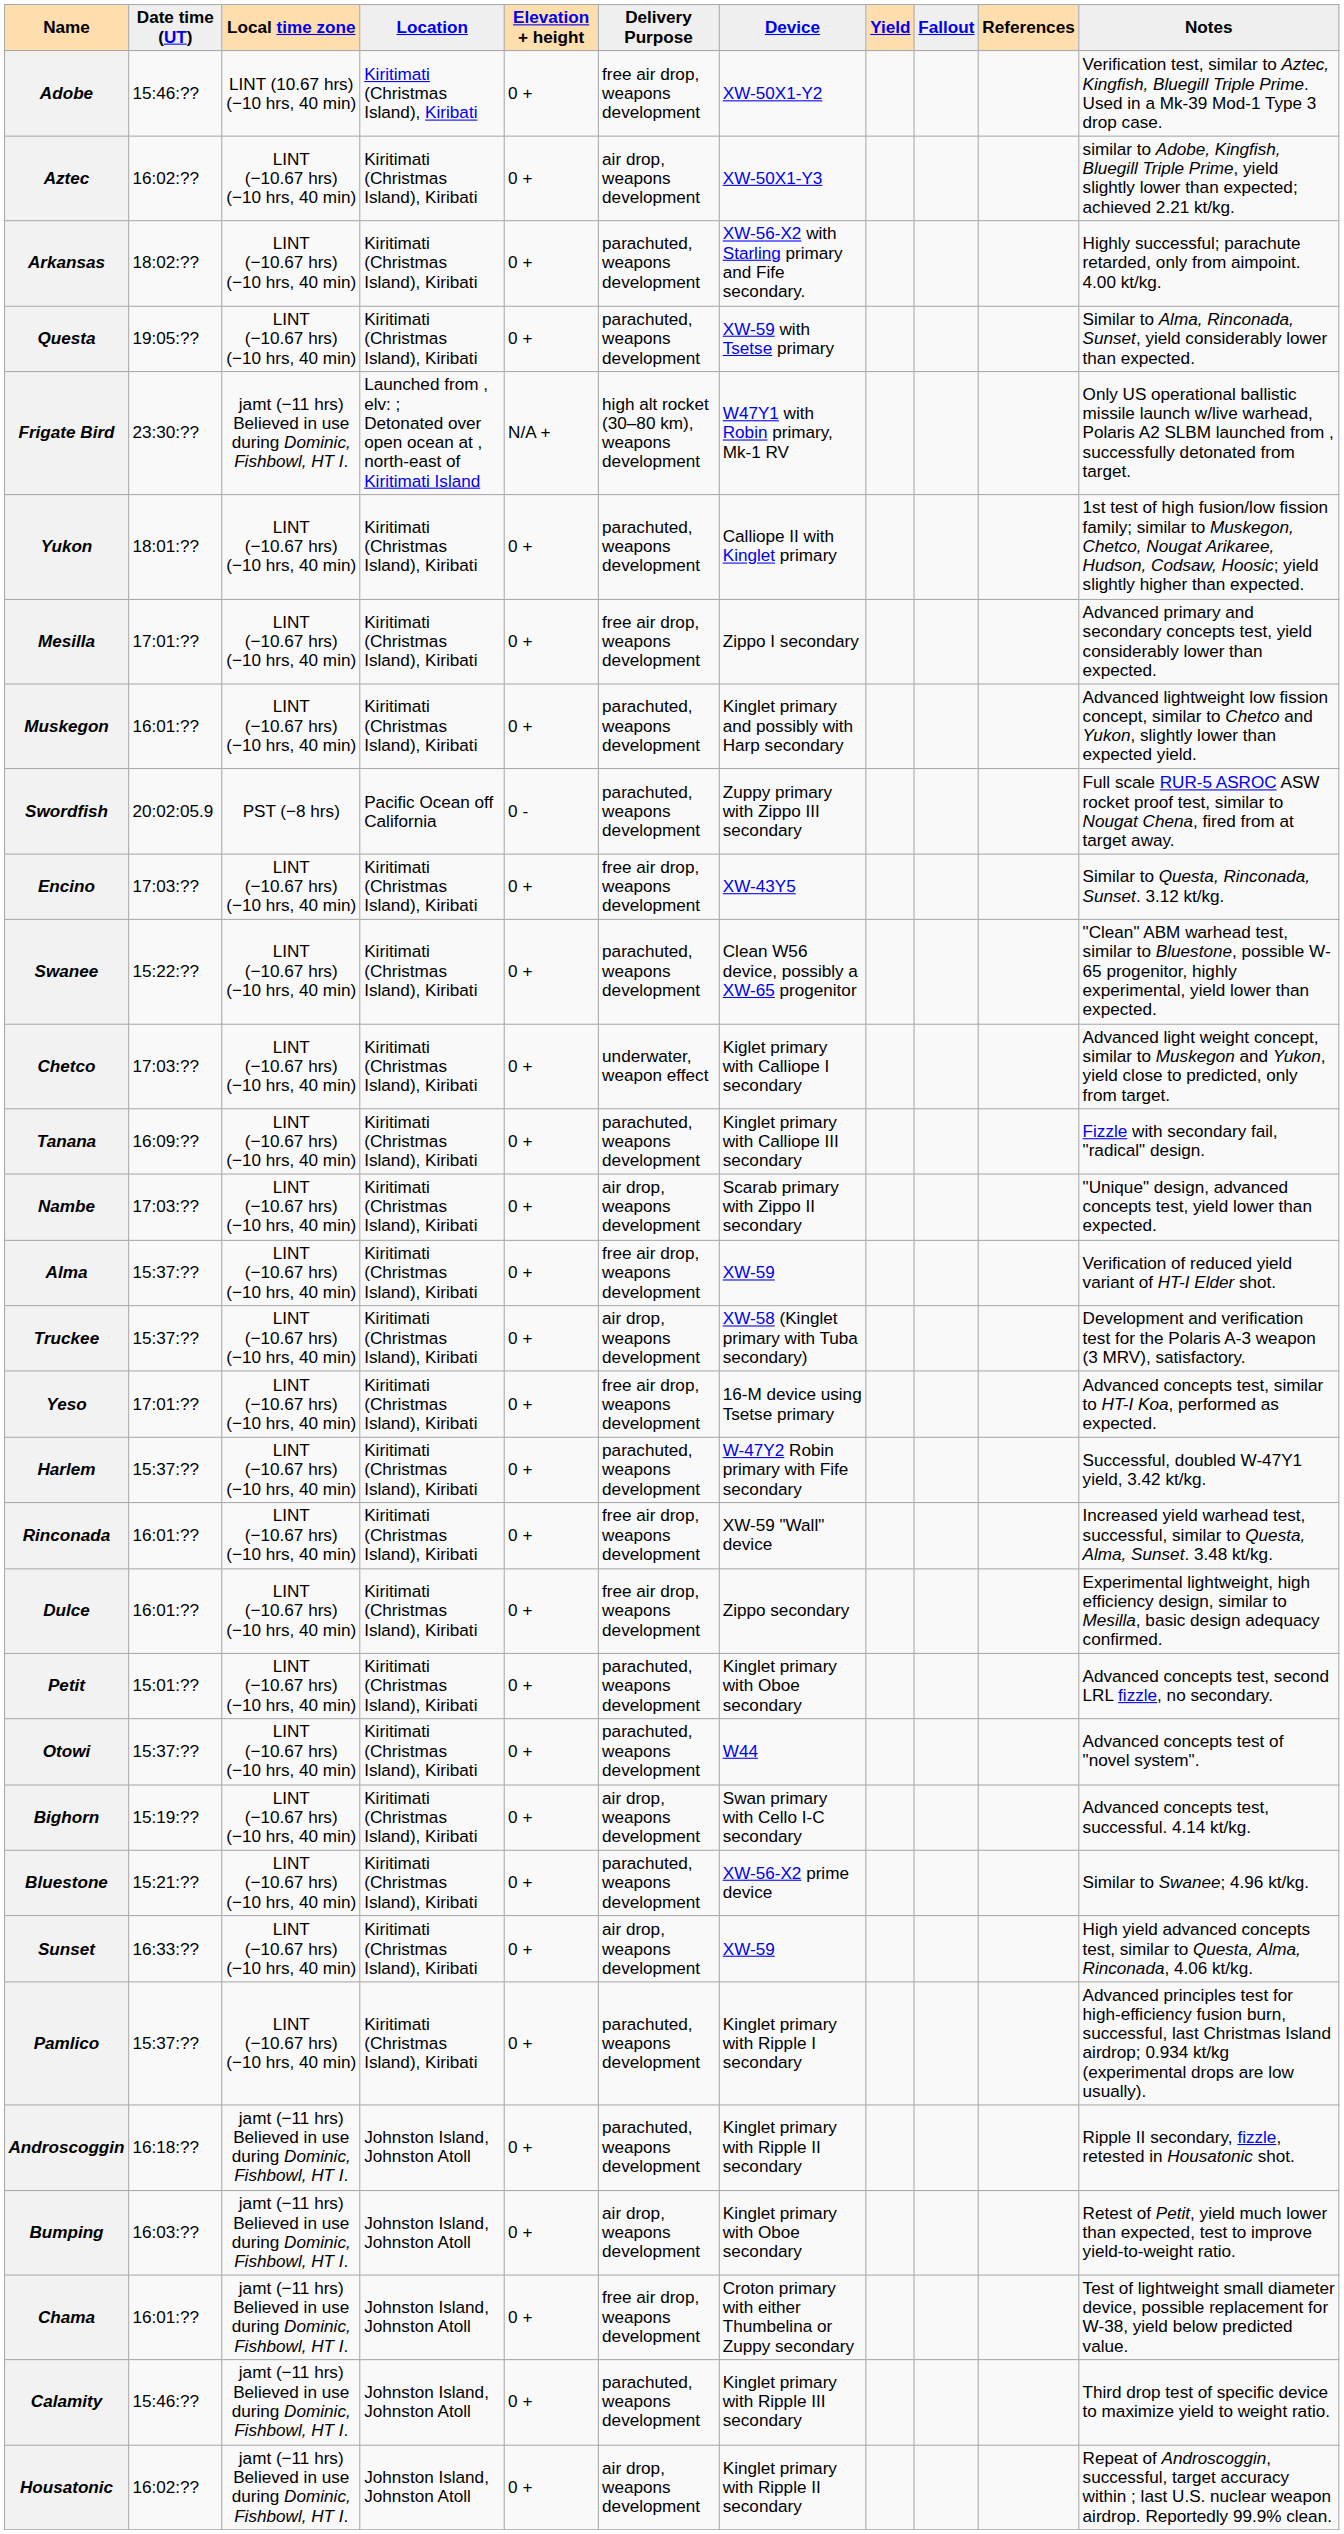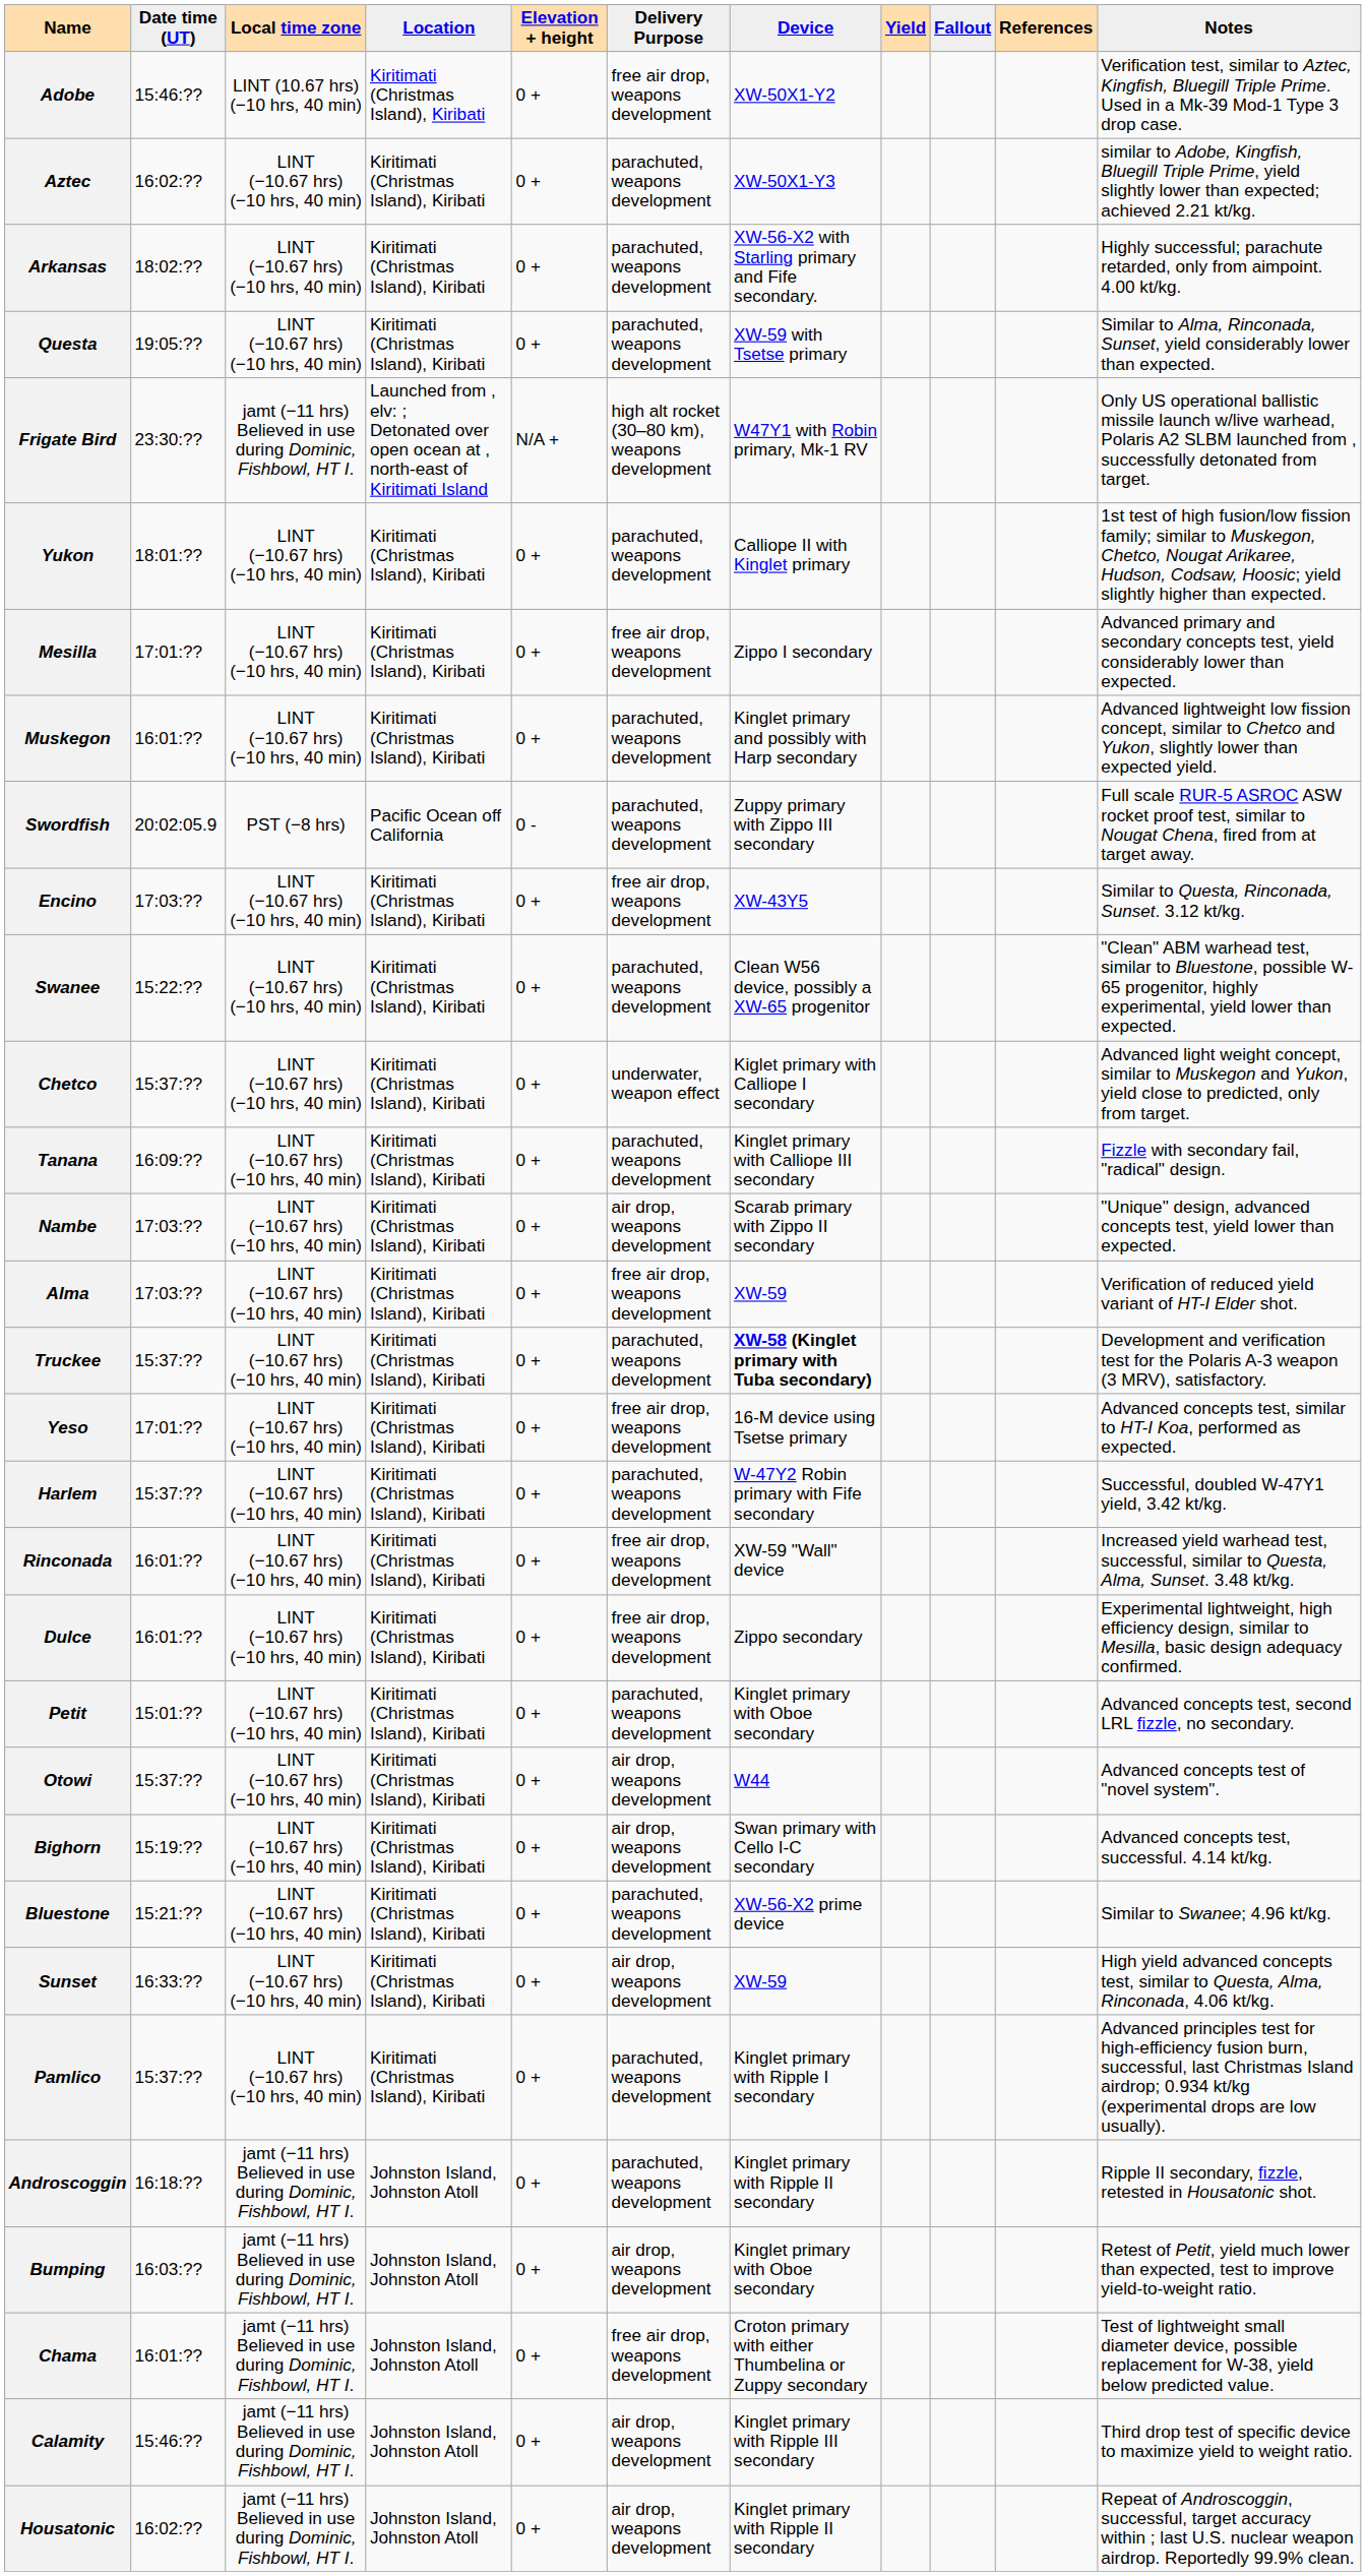Aztec | Delivery Purpose: air drop, weapons development -> parachuted, weapons development
Chetco | Date time (UT): 17:03:?? -> 15:37:??
Alma | Date time (UT): 15:37:?? -> 17:03:??
Truckee | Delivery Purpose: air drop, weapons development -> parachuted, weapons development
Truckee | Device: normal -> bold
Otowi | Delivery Purpose: parachuted, weapons development -> air drop, weapons development
Calamity | Delivery Purpose: parachuted, weapons development -> air drop, weapons development
